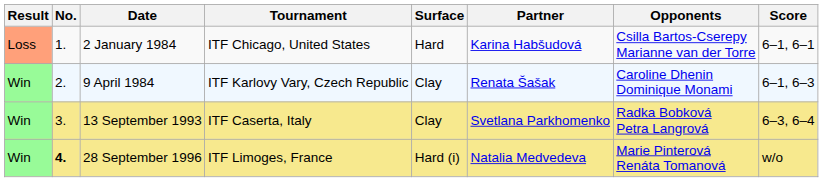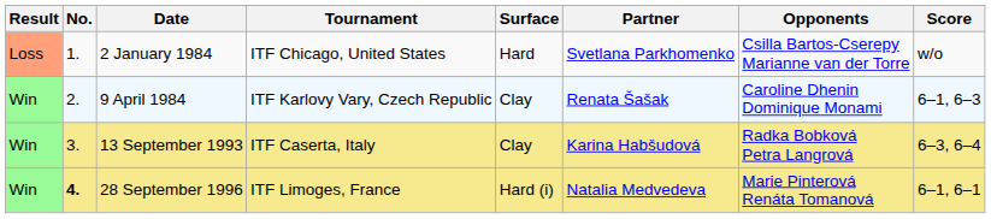2 January 1984 | Partner: Karina Habšudová -> Svetlana Parkhomenko
2 January 1984 | Score: 6–1, 6–1 -> w/o
13 September 1993 | Partner: Svetlana Parkhomenko -> Karina Habšudová
28 September 1996 | Score: w/o -> 6–1, 6–1
